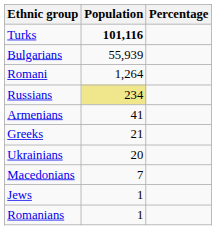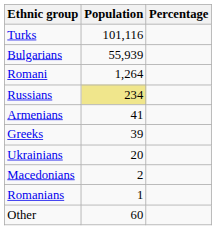Turks | Population: bold -> normal
Greeks | Population: 21 -> 39
Macedonians | Population: 7 -> 2
- row: Jews | 1
+ row: Other | 60
